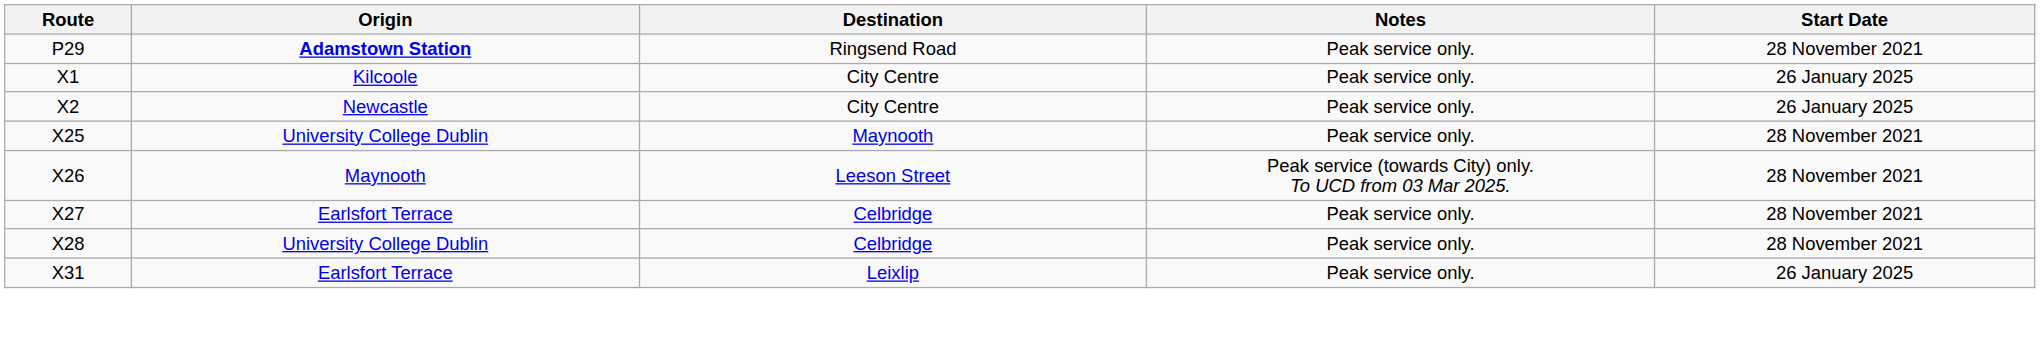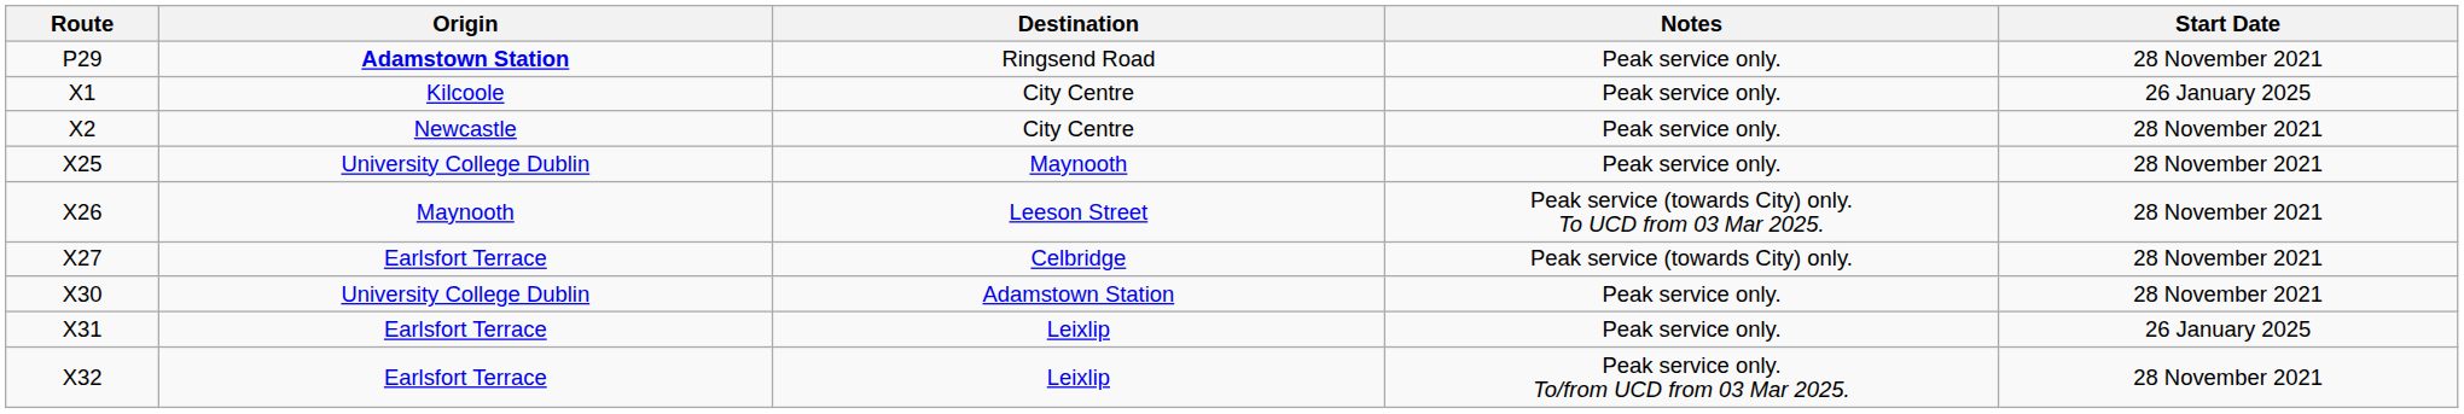X2 | Start Date: 26 January 2025 -> 28 November 2021
X27 | Notes: Peak service only. -> Peak service (towards City) only.
- row: X28 | University College Dublin | Celbridge | Peak service only. | 28 November 2021
+ row: X30 | University College Dublin | Adamstown Station | Peak service only. | 28 November 2021
+ row: X32 | Earlsfort Terrace | Leixlip | Peak service only. To/from UCD from 03 Mar 2025. | 28 November 2021
